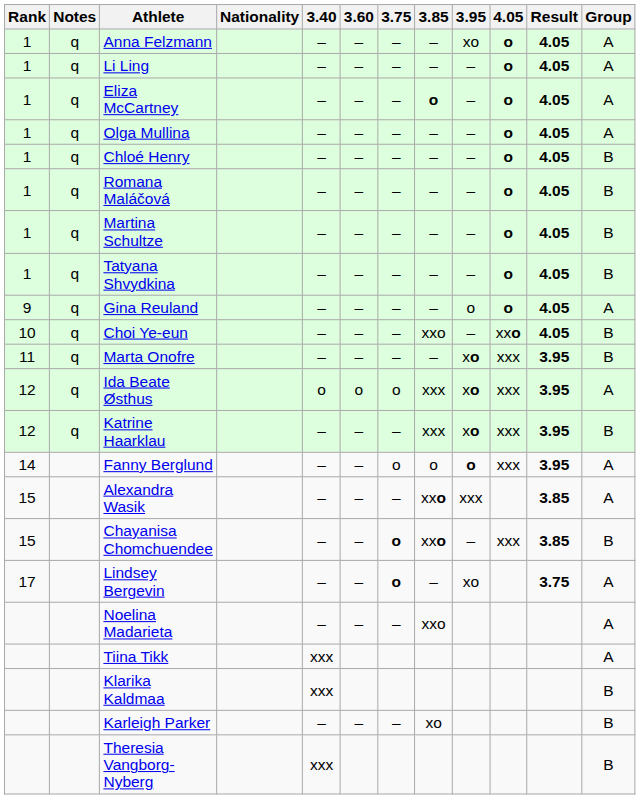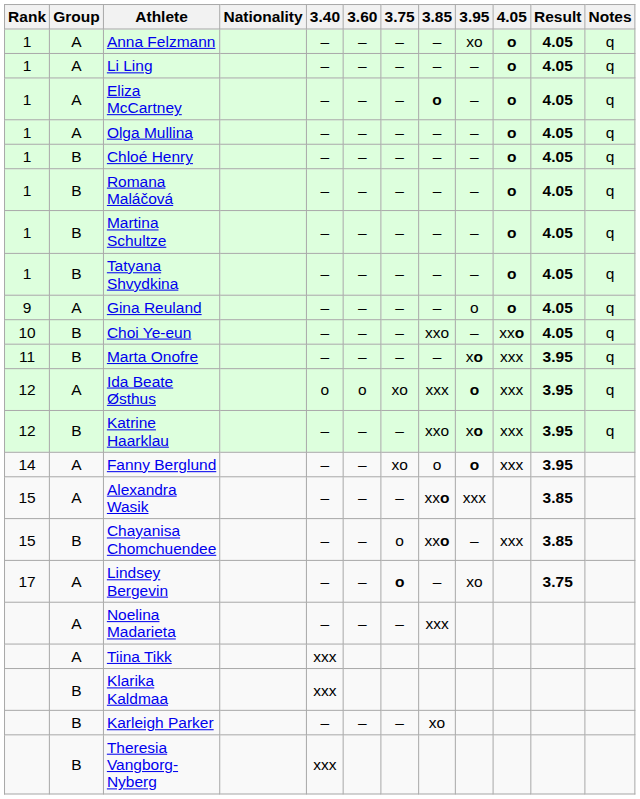columns swapped: Group <-> Notes
Ida Beate Østhus | 3.75: o -> xo
Ida Beate Østhus | 3.95: xo -> o
Katrine Haarklau | 3.85: xxx -> xxo
Fanny Berglund | 3.75: o -> xo
Chayanisa Chomchuendee | 3.75: bold -> normal
Noelina Madarieta | 3.85: xxo -> xxx
